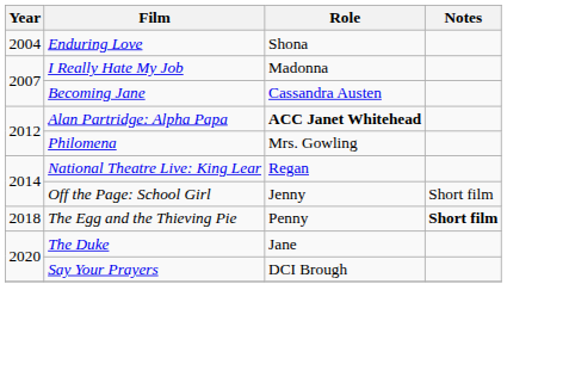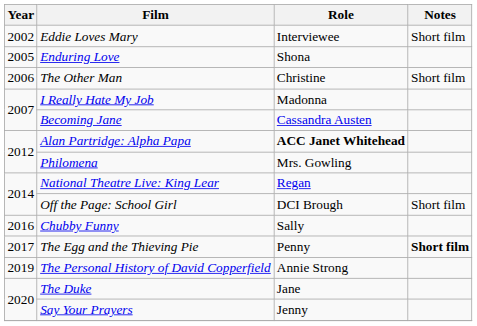+ row: 2002 | Eddie Loves Mary | Interviewee | Short film
Enduring Love | Year: 2004 -> 2005
+ row: 2006 | The Other Man | Christine | Short film
Off the Page: School Girl | Role: Jenny -> DCI Brough
+ row: 2016 | Chubby Funny | Sally
The Egg and the Thieving Pie | Year: 2018 -> 2017
+ row: 2019 | The Personal History of David Copperfield | Annie Strong
Say Your Prayers | Role: DCI Brough -> Jenny
